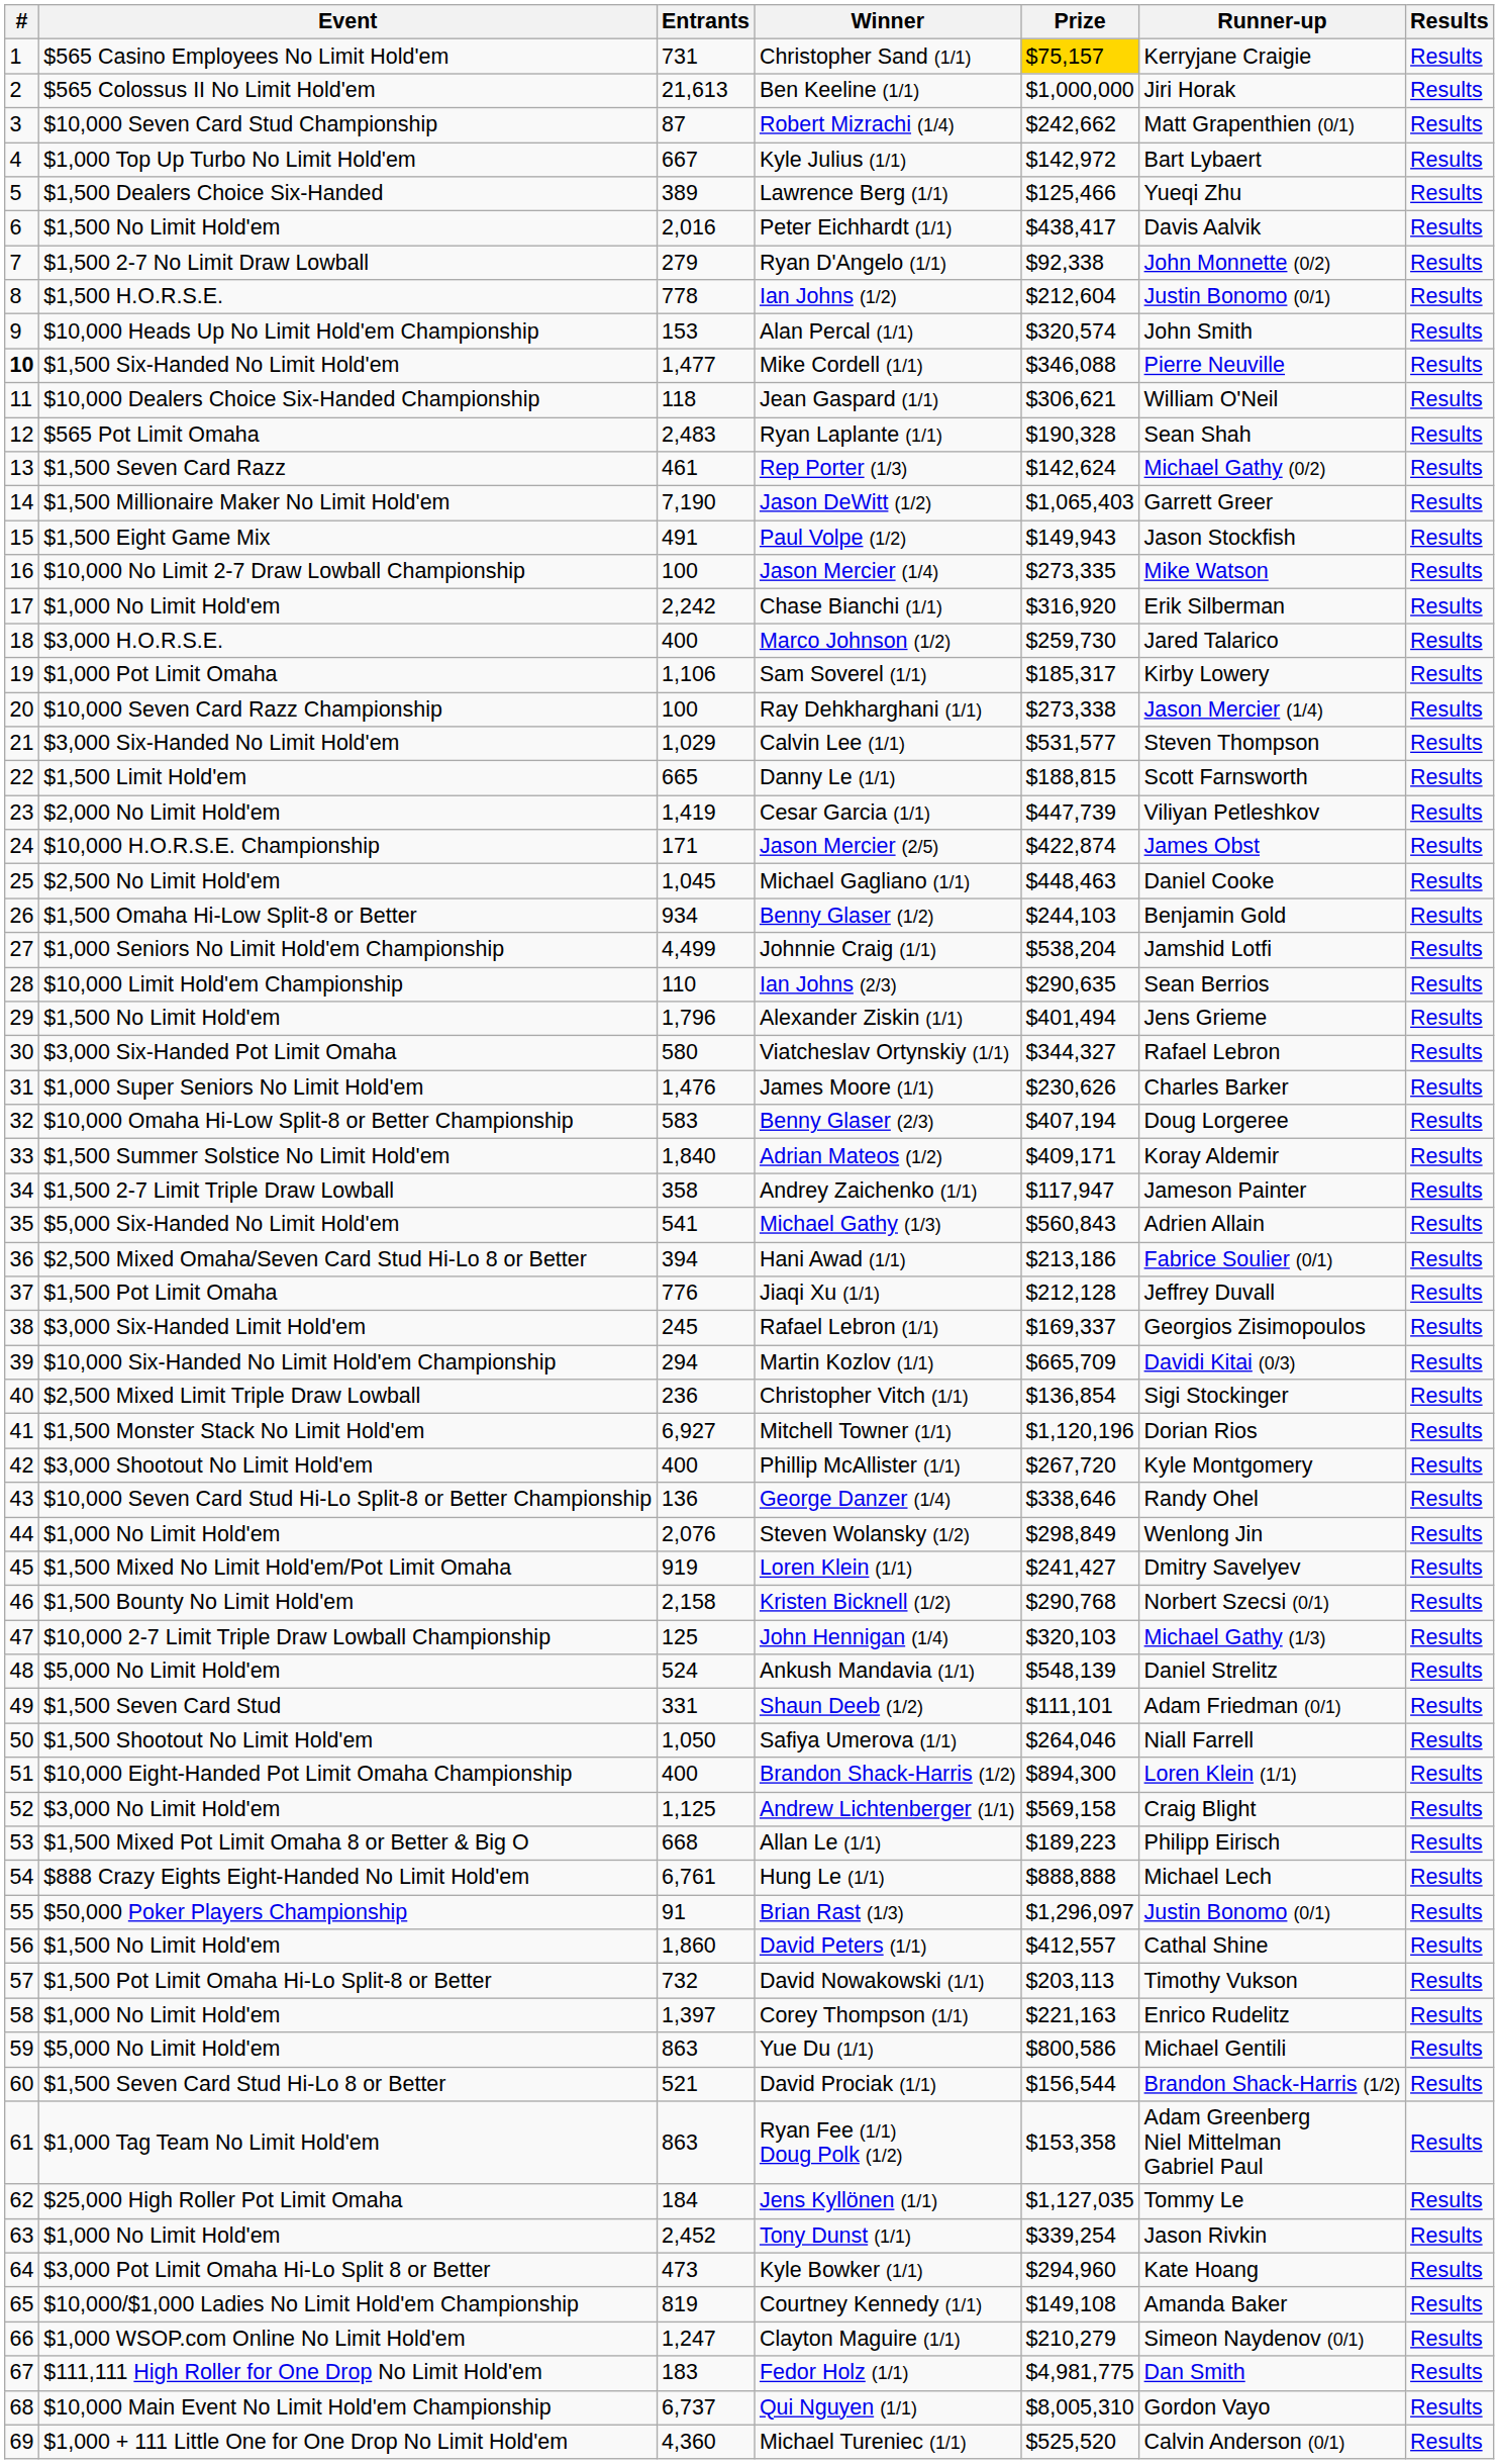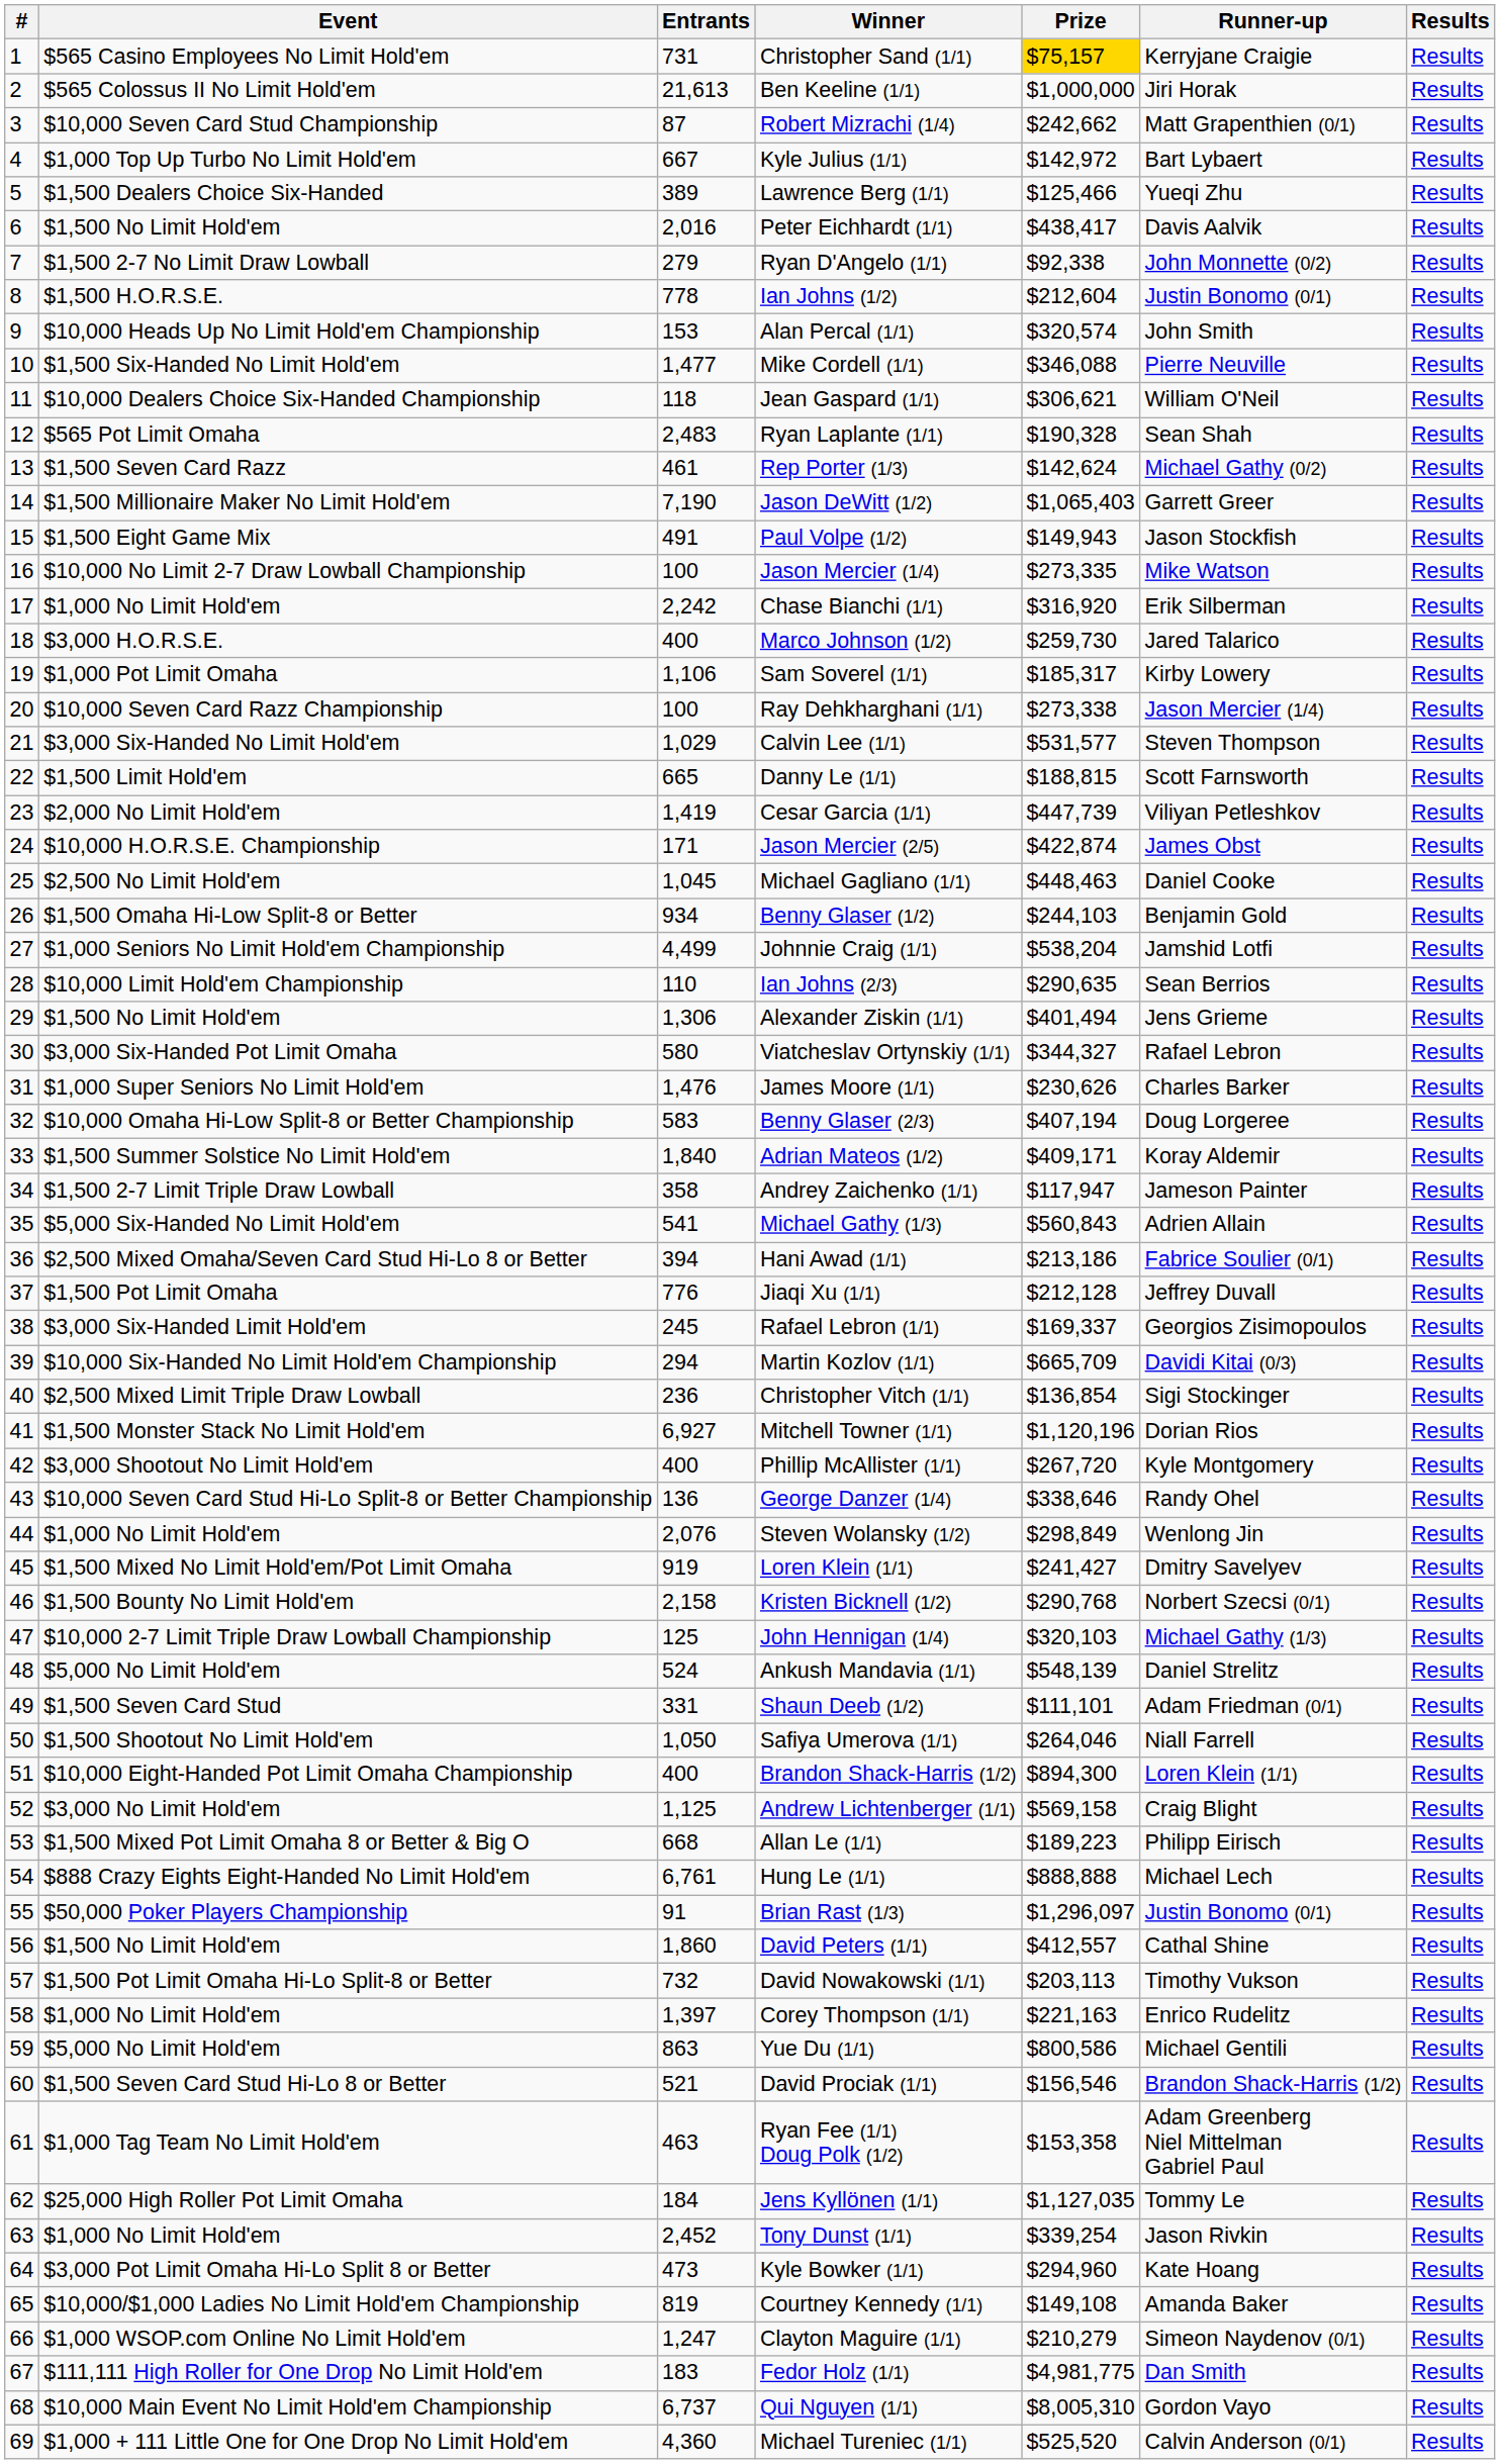Mike Cordell (1/1) | #: bold -> normal
Alexander Ziskin (1/1) | Entrants: 1,796 -> 1,306
David Prociak (1/1) | Prize: $156,544 -> $156,546
Ryan Fee (1/1) Doug Polk (1/2) | Entrants: 863 -> 463
